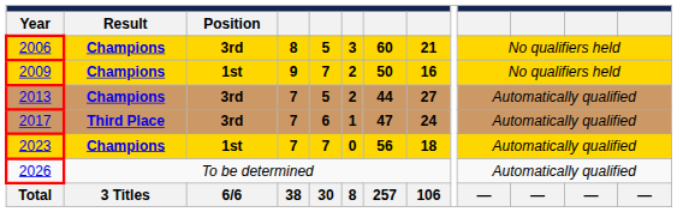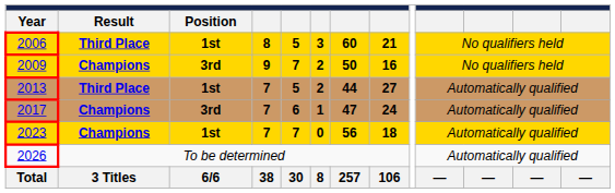2006 | Result: Champions -> Third Place
2006 | Position: 3rd -> 1st
2009 | Position: 1st -> 3rd
2013 | Result: Champions -> Third Place
2013 | Position: 3rd -> 1st
2017 | Result: Third Place -> Champions
